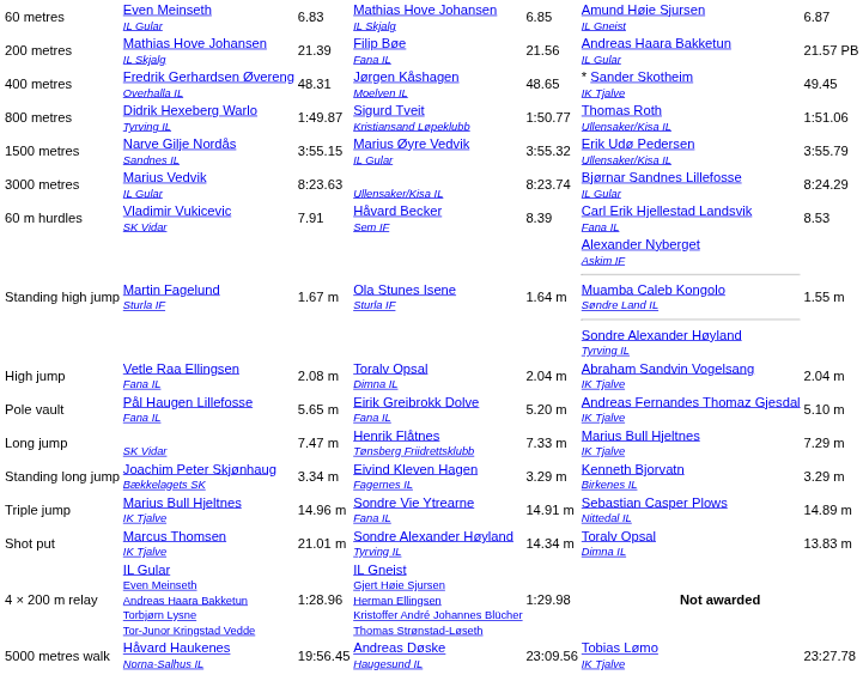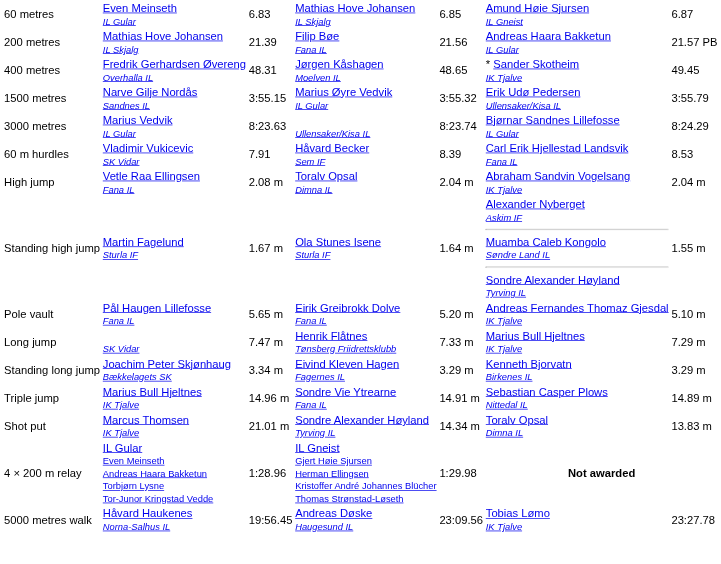- row: 800 metres | Didrik Hexeberg Warlo Tyrving IL | 1:49.87 | Sigurd Tveit Kristiansand Løpeklubb | 1:50.77 | Thomas Roth Ullensaker/Kisa IL | 1:51.06
rows swapped: High jump <-> Standing high jump
